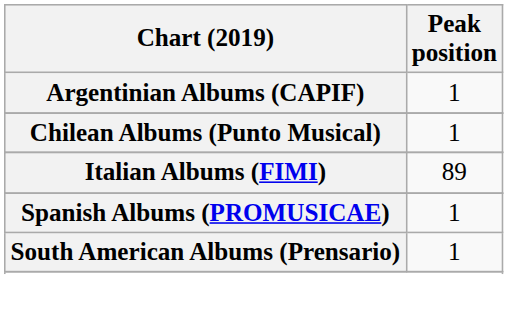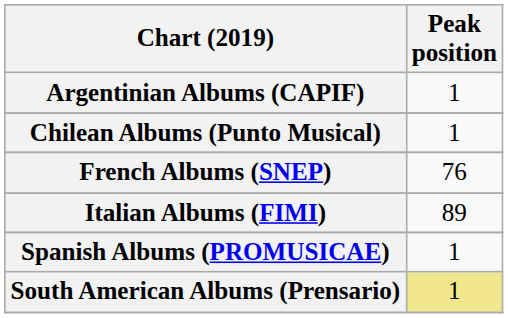+ row: French Albums (SNEP) | 76
South American Albums (Prensario) | Peak position: no background -> khaki background
